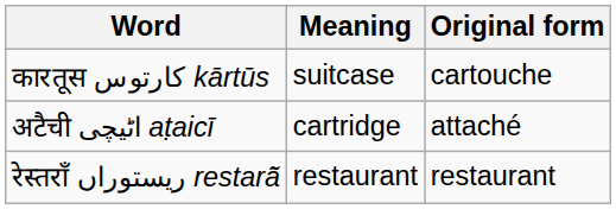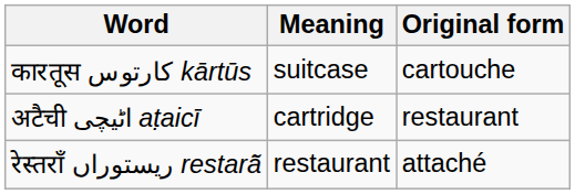अटैची اٹیچی aṭaicī | Original form: attaché -> restaurant
रेस्तराँ ریستوراں restarā̃ | Original form: restaurant -> attaché
